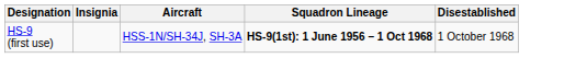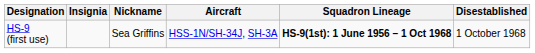+ column: Nickname | Sea Griffins
